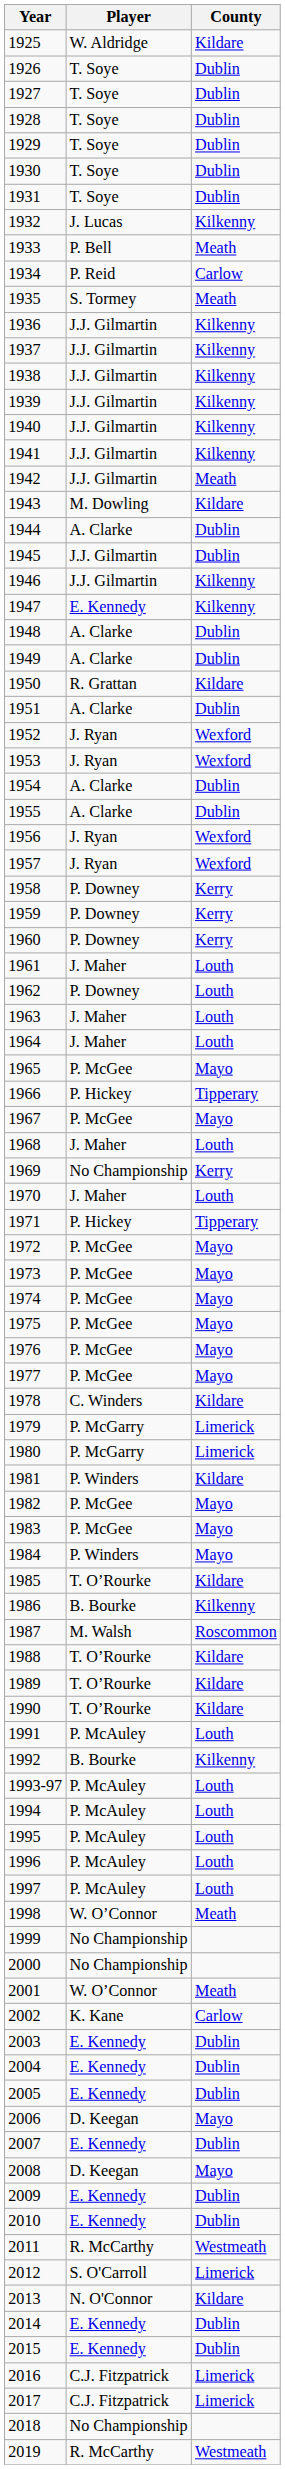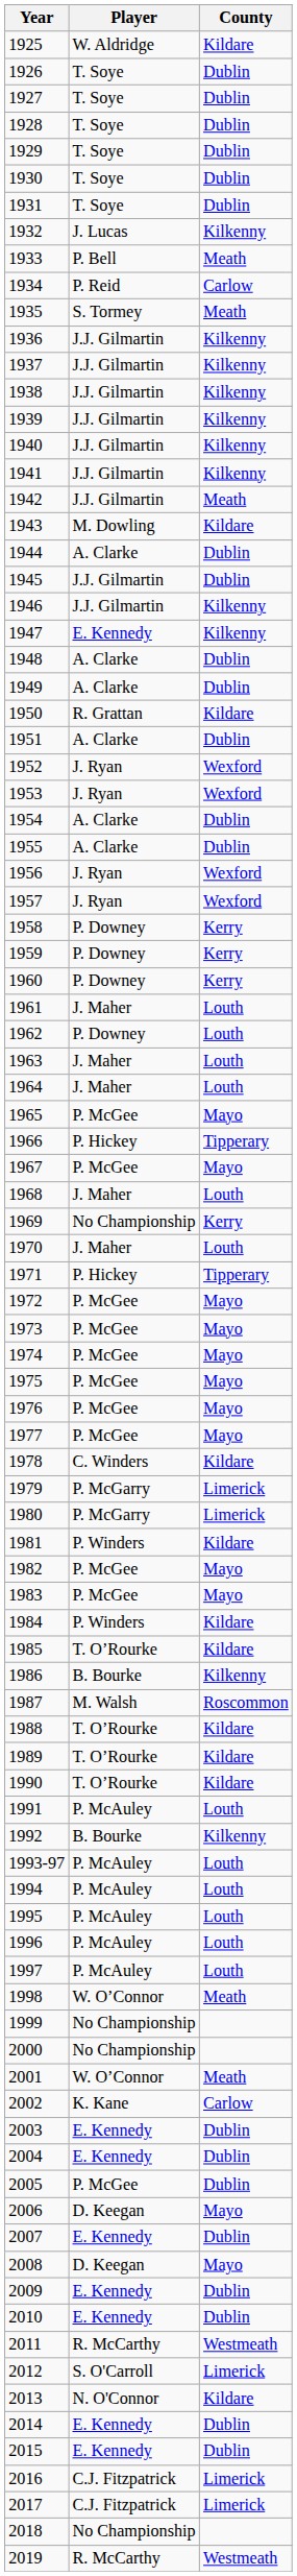1984 | County: Mayo -> Kildare
2005 | Player: E. Kennedy -> P. McGee
